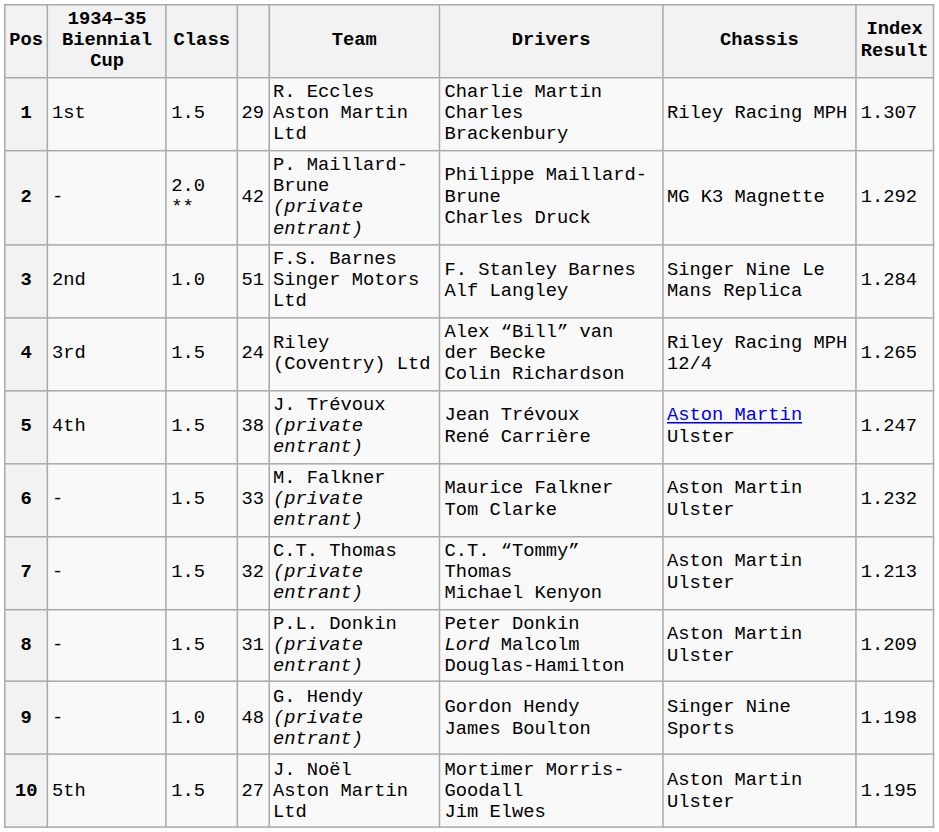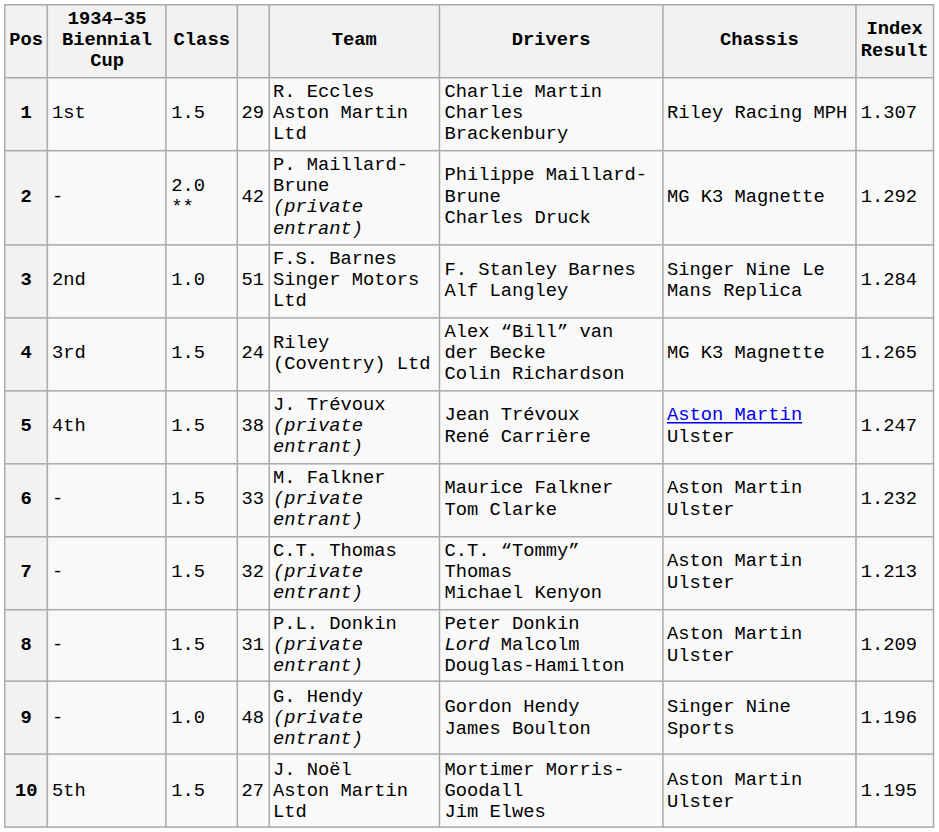4 | Chassis: Riley Racing MPH 12/4 -> MG K3 Magnette
9 | Index Result: 1.198 -> 1.196
